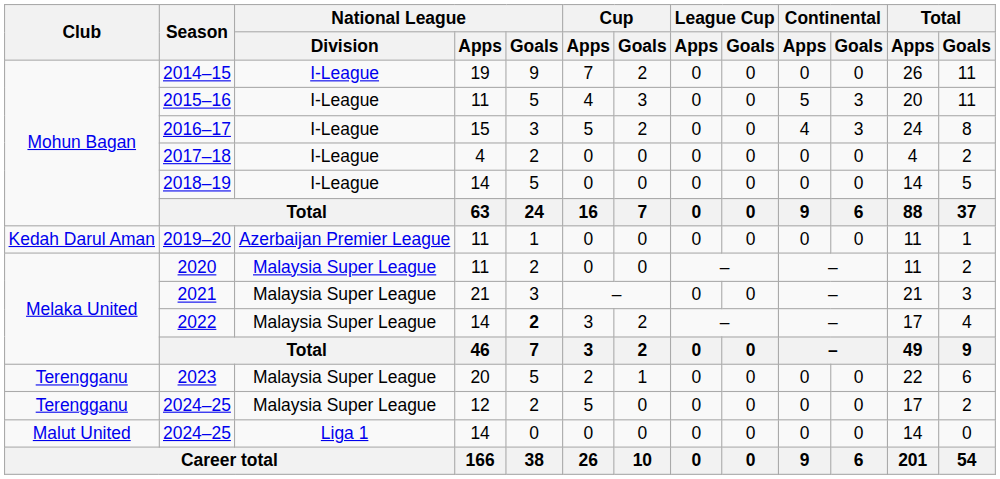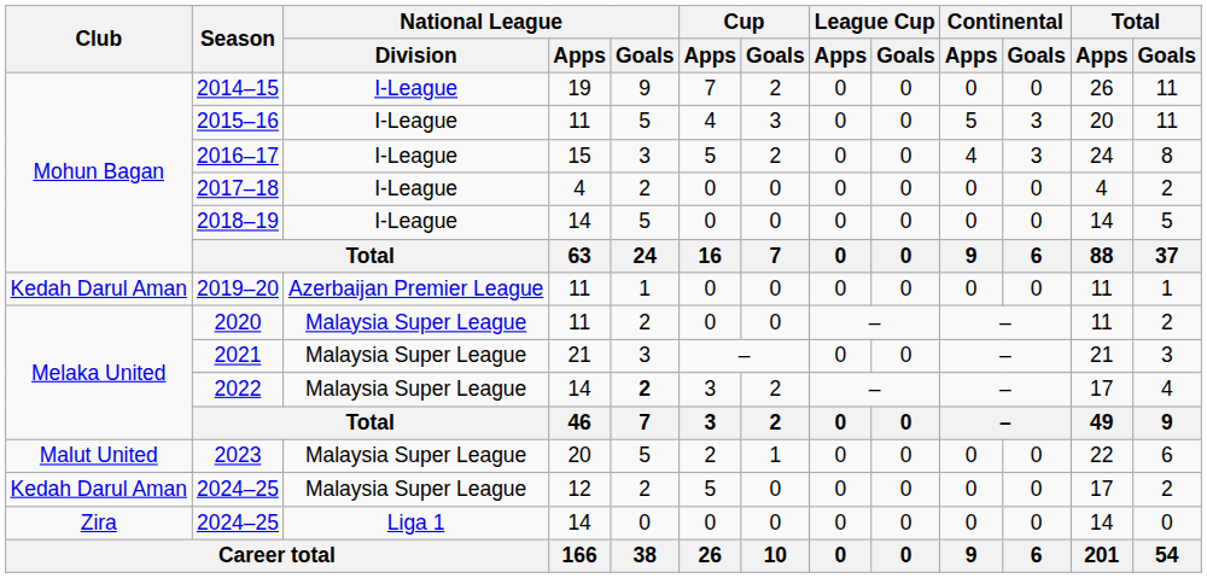2023 | Club: Terengganu -> Malut United
2024–25 / 12 | Club: Terengganu -> Kedah Darul Aman
2024–25 / 14 | Club: Malut United -> Zira
